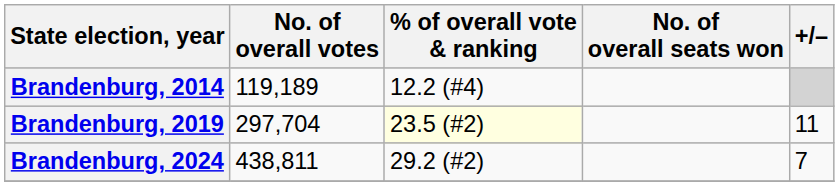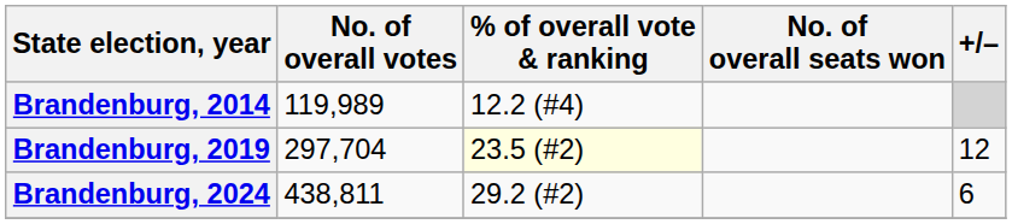Brandenburg, 2014 | No. of overall votes: 119,189 -> 119,989
Brandenburg, 2019 | +/–: 11 -> 12
Brandenburg, 2024 | +/–: 7 -> 6
